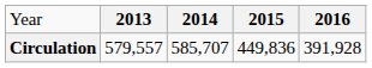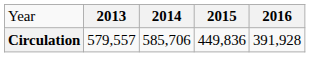Circulation | column 3: 585,707 -> 585,706
